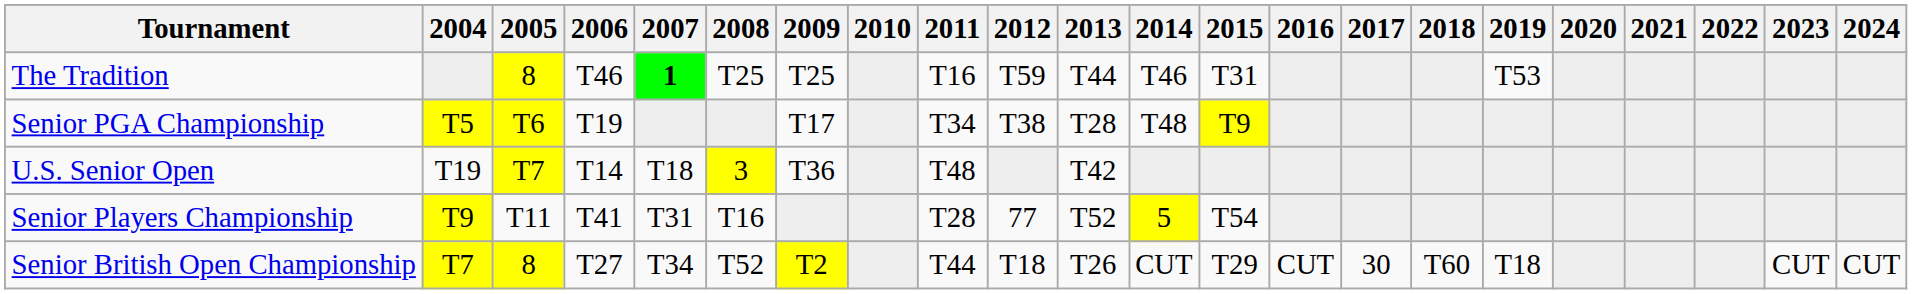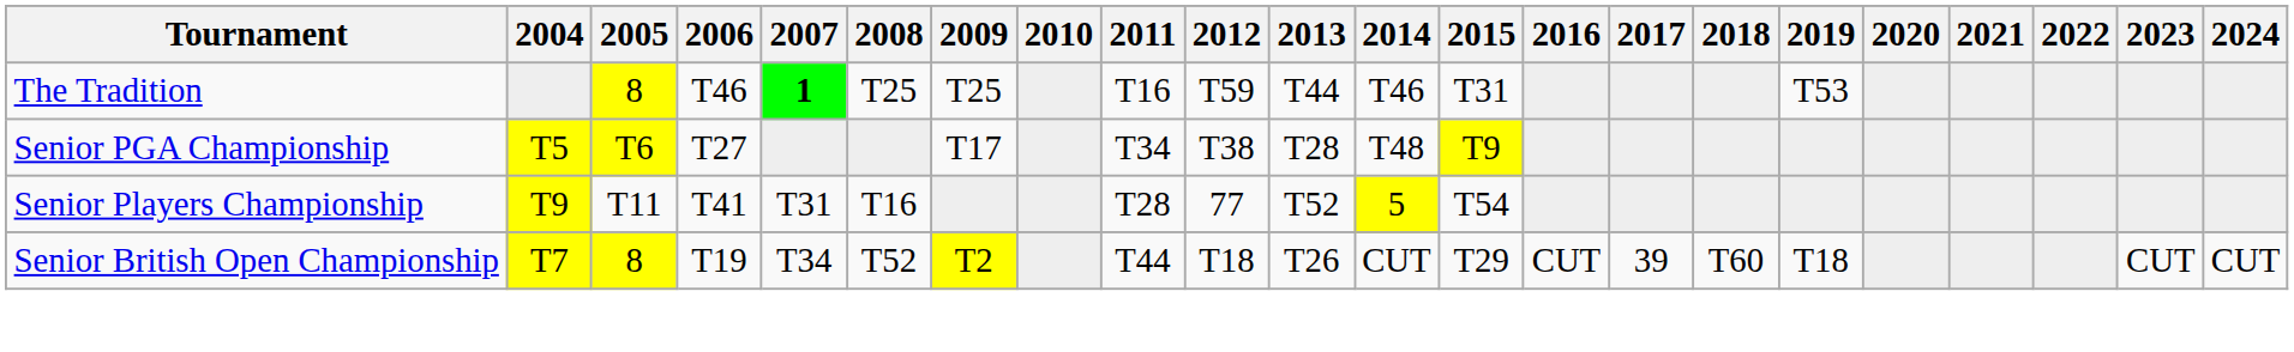Senior PGA Championship | 2006: T19 -> T27
- row: U.S. Senior Open | T19 | T7 | T14 | T18 | 3 | T36 | T48 | T42
Senior British Open Championship | 2006: T27 -> T19
Senior British Open Championship | 2017: 30 -> 39
